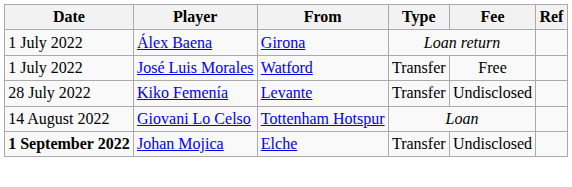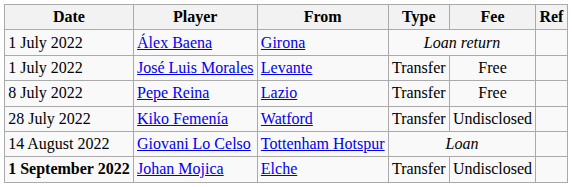José Luis Morales | From: Watford -> Levante
+ row: 8 July 2022 | Pepe Reina | Lazio | Transfer | Free
Kiko Femenía | From: Levante -> Watford
